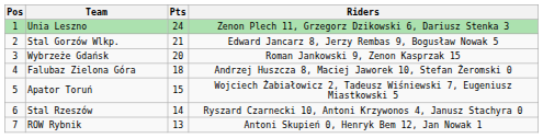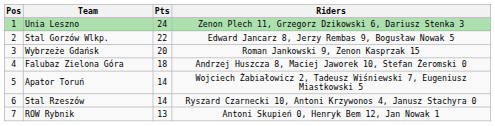Stal Gorzów Wlkp. | Pts: 21 -> 22
Apator Toruń | Pts: 15 -> 14
